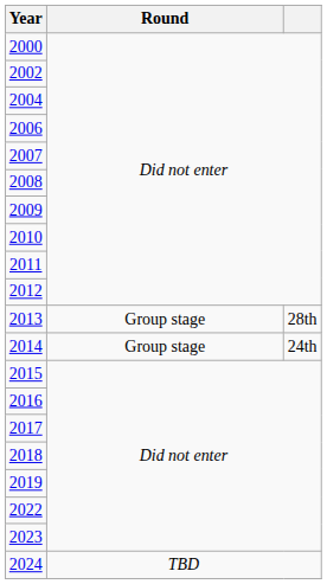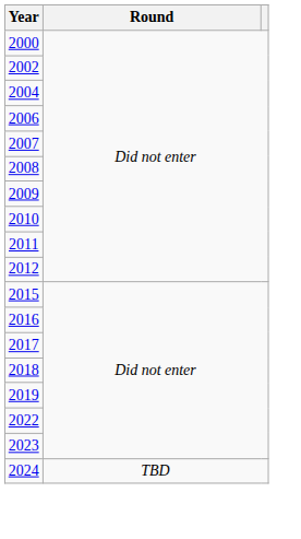- row: 2013 | Group stage | 28th
- row: 2014 | Group stage | 24th
